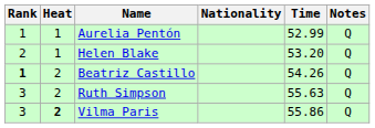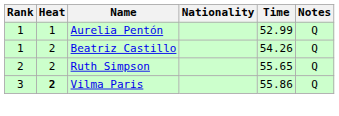- row: 2 | 1 | Helen Blake | 53.20 | Q
Beatriz Castillo | Rank: bold -> normal
Ruth Simpson | Rank: 3 -> 2
Ruth Simpson | Time: 55.63 -> 55.65
